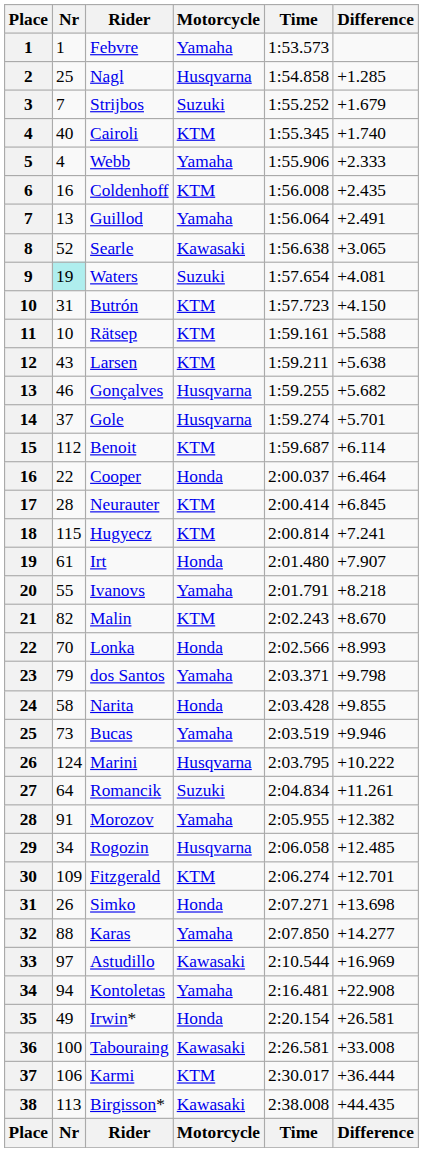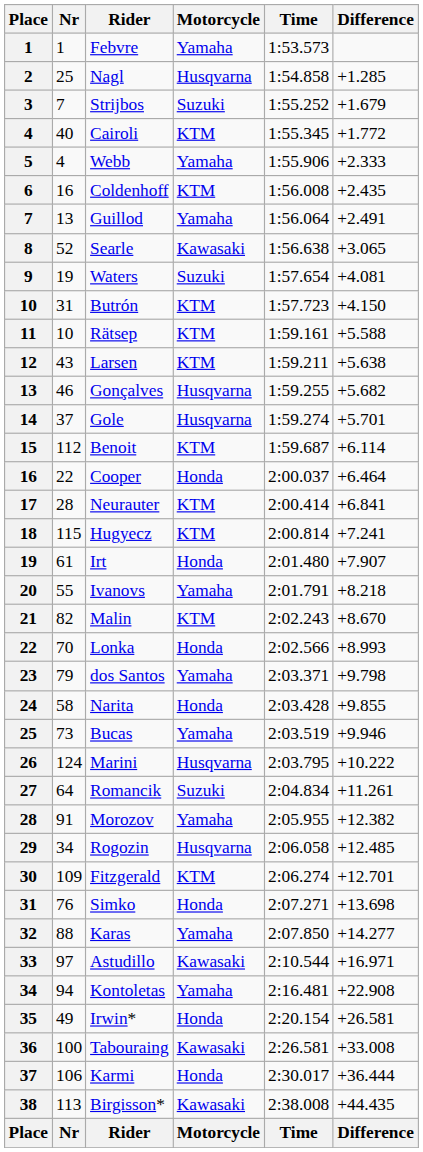Cairoli | Difference: +1.740 -> +1.772
Waters | Nr: paleturquoise background -> no background
Neurauter | Difference: +6.845 -> +6.841
Simko | Nr: 26 -> 76
Astudillo | Difference: +16.969 -> +16.971
Karmi | Motorcycle: KTM -> Honda
